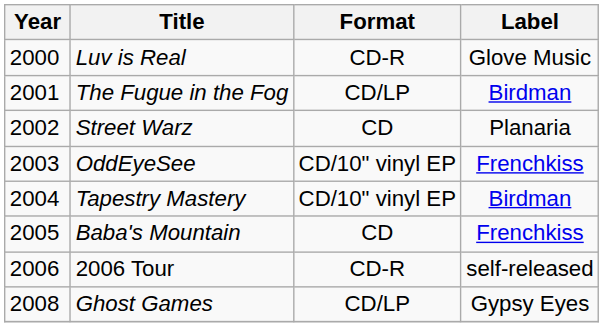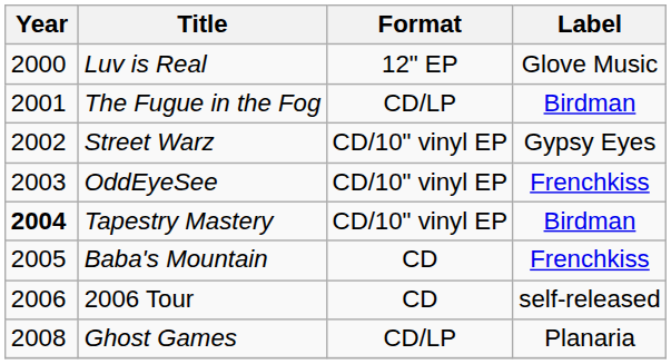Luv is Real | Format: CD-R -> 12" EP
Street Warz | Format: CD -> CD/10" vinyl EP
Street Warz | Label: Planaria -> Gypsy Eyes
Tapestry Mastery | Year: normal -> bold
2006 Tour | Format: CD-R -> CD
Ghost Games | Label: Gypsy Eyes -> Planaria
